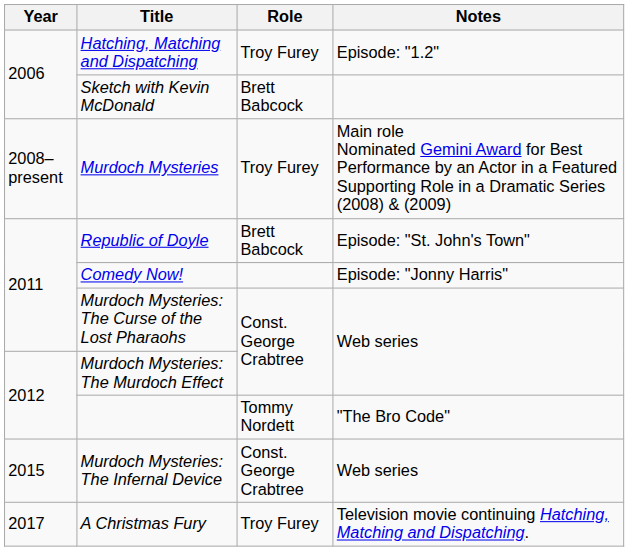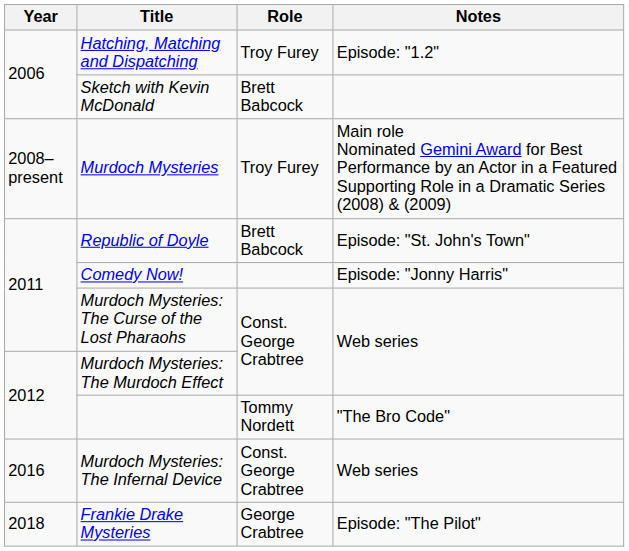Murdoch Mysteries: The Infernal Device | Year: 2015 -> 2016
- row: 2017 | A Christmas Fury | Troy Furey | Television movie continuing Hatching, Matching and Dispatching.
+ row: 2018 | Frankie Drake Mysteries | George Crabtree | Episode: "The Pilot"
